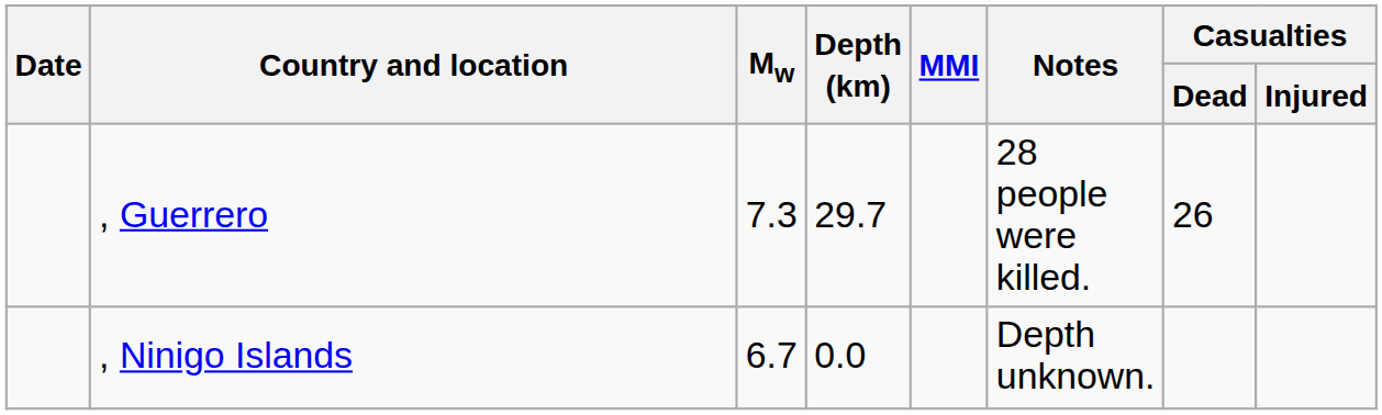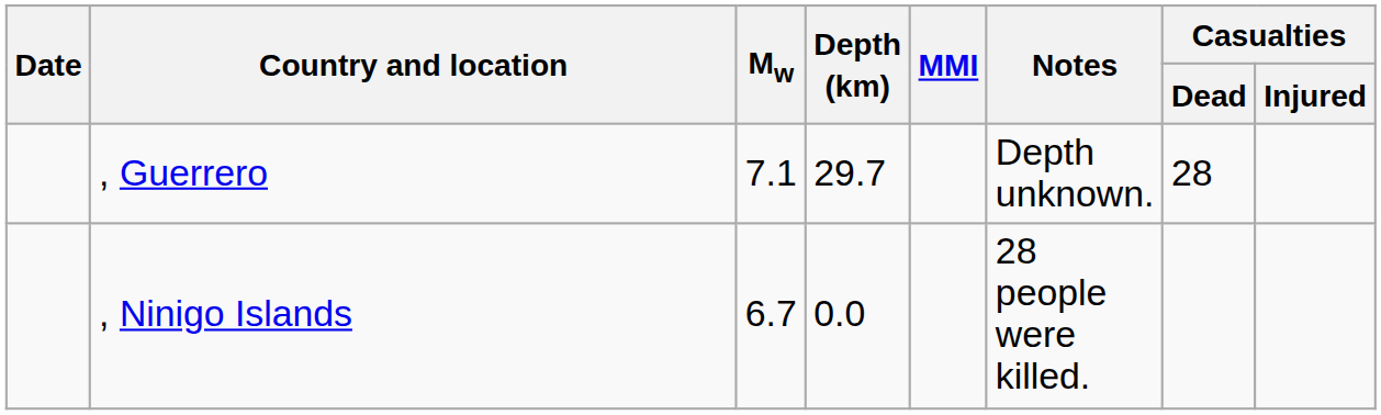, Guerrero | Mw: 7.3 -> 7.1
, Guerrero | Notes: 28 people were killed. -> Depth unknown.
, Guerrero | Casualties / Dead: 26 -> 28
, Ninigo Islands | Notes: Depth unknown. -> 28 people were killed.
